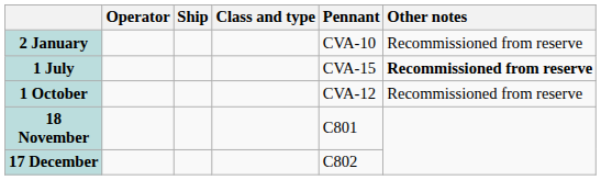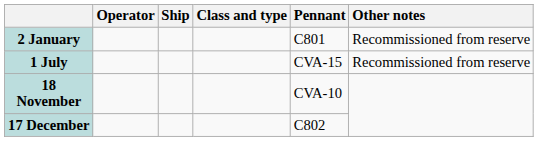2 January | Pennant: CVA-10 -> C801
1 July | Other notes: bold -> normal
- row: 1 October | CVA-12 | Recommissioned from reserve
18 November | Pennant: C801 -> CVA-10
